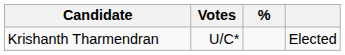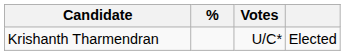columns swapped: Votes <-> %
